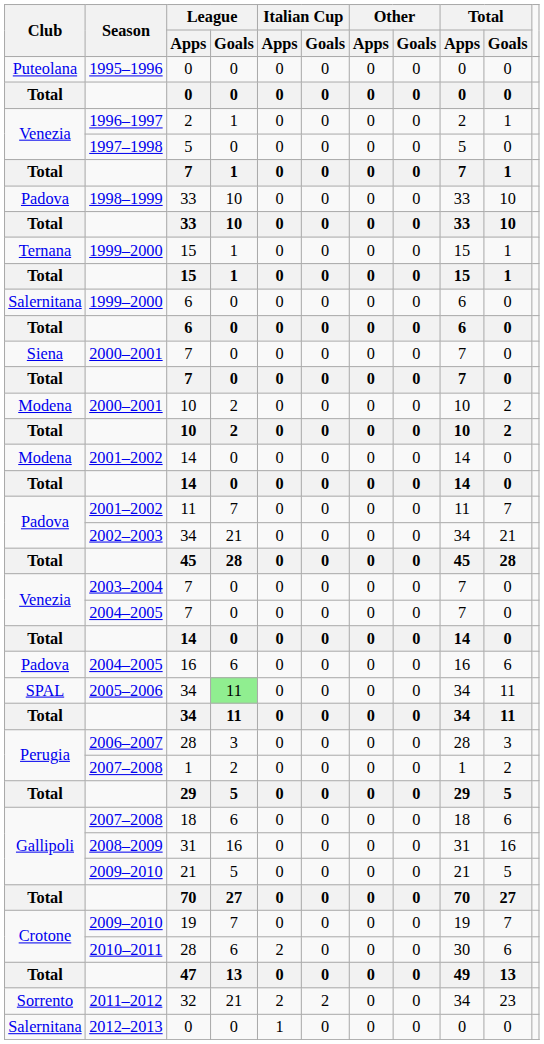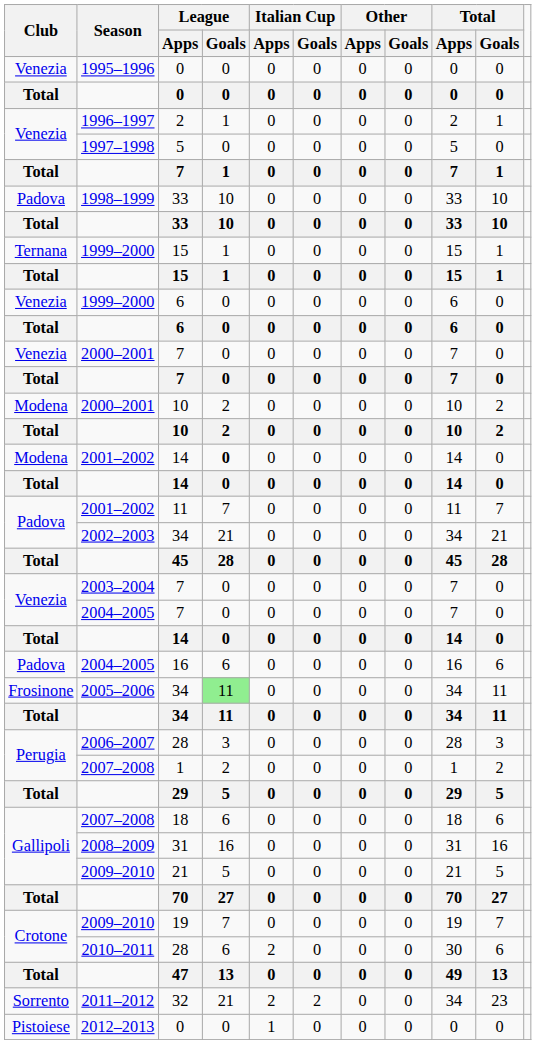1995–1996 / 0 | Club: Puteolana -> Venezia
1999–2000 / 6 | Club: Salernitana -> Venezia
2000–2001 / 7 | Club: Siena -> Venezia
2001–2002 / 14 | League / Goals: normal -> bold
2005–2006 / 34 | Club: SPAL -> Frosinone
2012–2013 / 0 | Club: Salernitana -> Pistoiese
